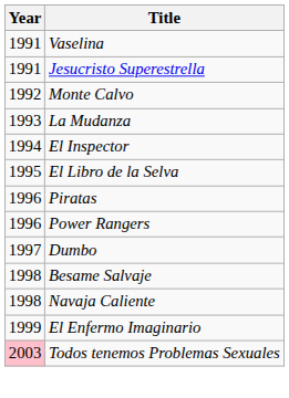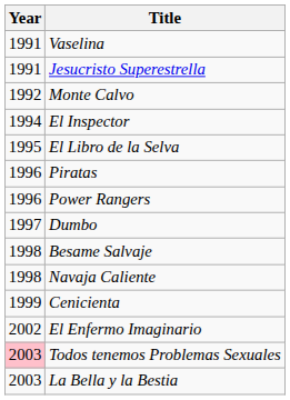- row: 1993 | La Mudanza
+ row: 1999 | Cenicienta
El Enfermo Imaginario | Year: 1999 -> 2002
+ row: 2003 | La Bella y la Bestia
